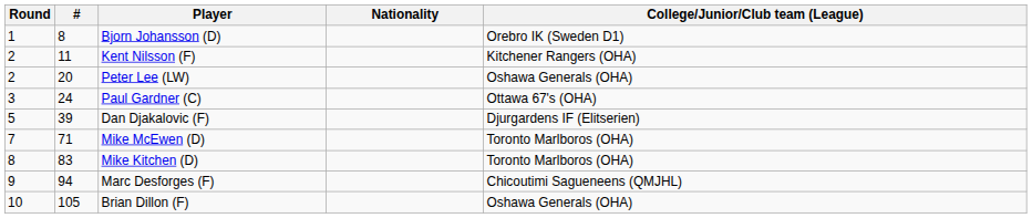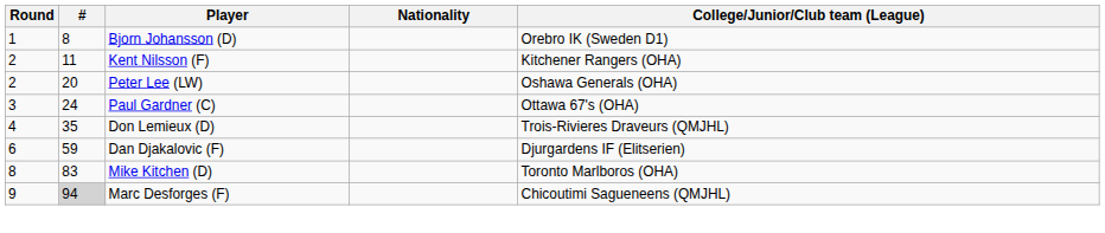+ row: 4 | 35 | Don Lemieux (D) | Trois-Rivieres Draveurs (QMJHL)
Dan Djakalovic (F) | Round: 5 -> 6
Dan Djakalovic (F) | #: 39 -> 59
- row: 7 | 71 | Mike McEwen (D) | Toronto Marlboros (OHA)
Marc Desforges (F) | #: no background -> lightgrey background
- row: 10 | 105 | Brian Dillon (F) | Oshawa Generals (OHA)
